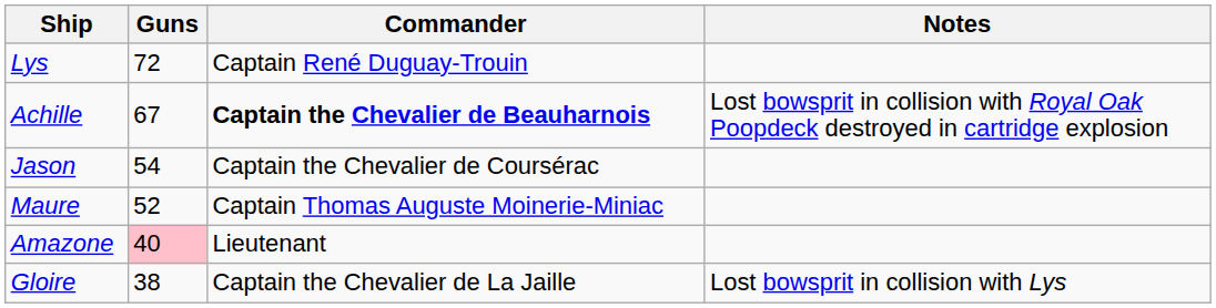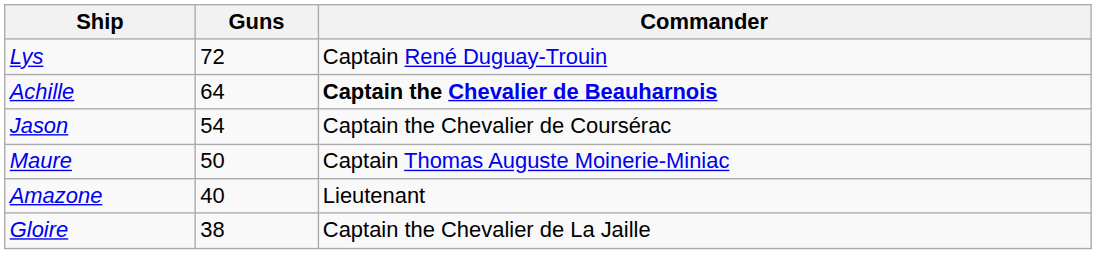- column: Notes | Lost bowsprit in collision with Royal Oak Poopdeck destroyed in cartridge explosion | Lost bowsprit in collision with Lys
Achille | Guns: 67 -> 64
Maure | Guns: 52 -> 50
Amazone | Guns: pink background -> no background
